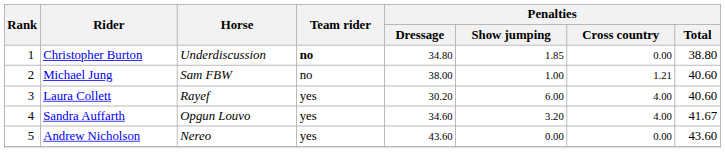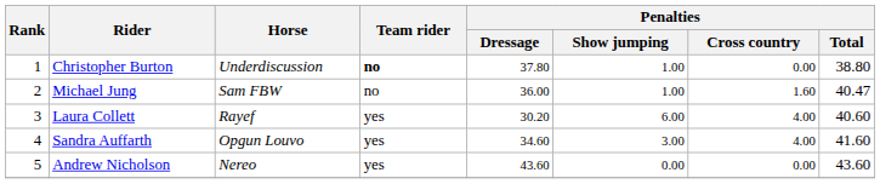Christopher Burton | Penalties / Dressage: 34.80 -> 37.80
Christopher Burton | Penalties / Show jumping: 1.85 -> 1.00
Michael Jung | Penalties / Dressage: 38.00 -> 36.00
Michael Jung | Penalties / Cross country: 1.21 -> 1.60
Michael Jung | Penalties / Total: 40.60 -> 40.47
Sandra Auffarth | Penalties / Show jumping: 3.20 -> 3.00
Sandra Auffarth | Penalties / Total: 41.67 -> 41.60
